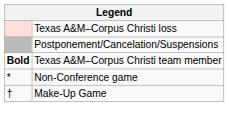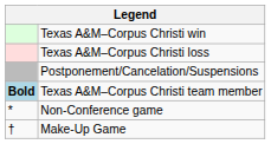+ row: Texas A&M–Corpus Christi win
Texas A&M–Corpus Christi team member | column 1: no background -> lightblue background
